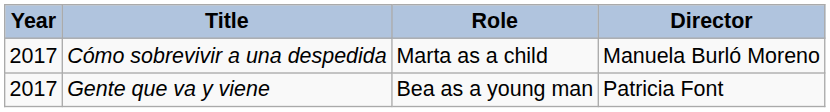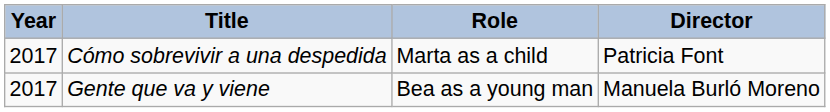Cómo sobrevivir a una despedida | Director: Manuela Burló Moreno -> Patricia Font
Gente que va y viene | Director: Patricia Font -> Manuela Burló Moreno
